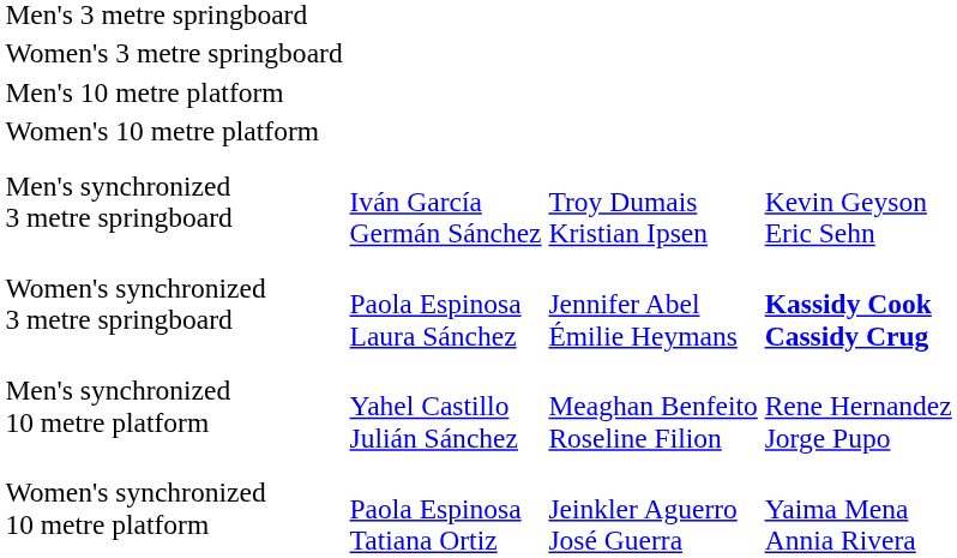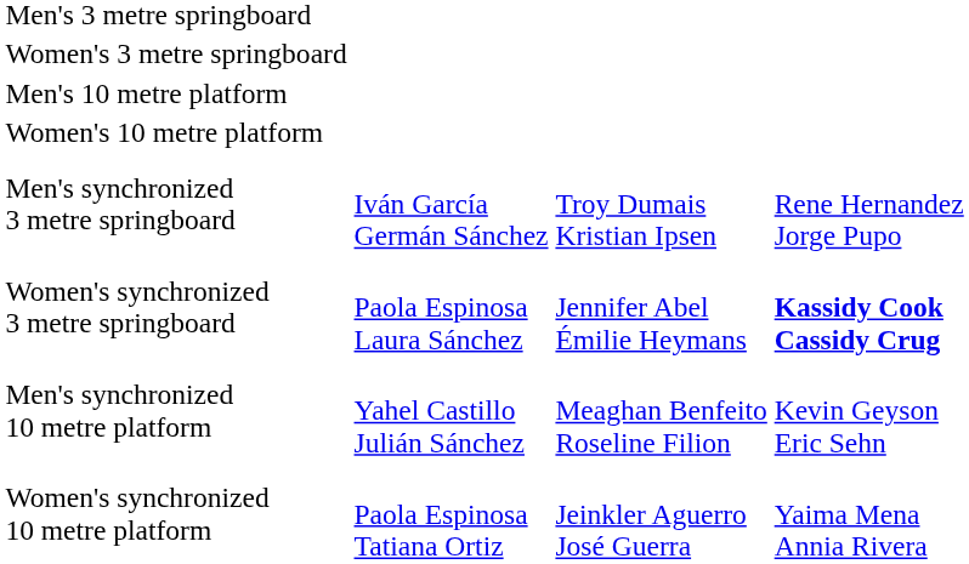Men's synchronized 3 metre springboard | column 4: Kevin Geyson Eric Sehn -> Rene Hernandez Jorge Pupo
Men's synchronized 10 metre platform | column 4: Rene Hernandez Jorge Pupo -> Kevin Geyson Eric Sehn
